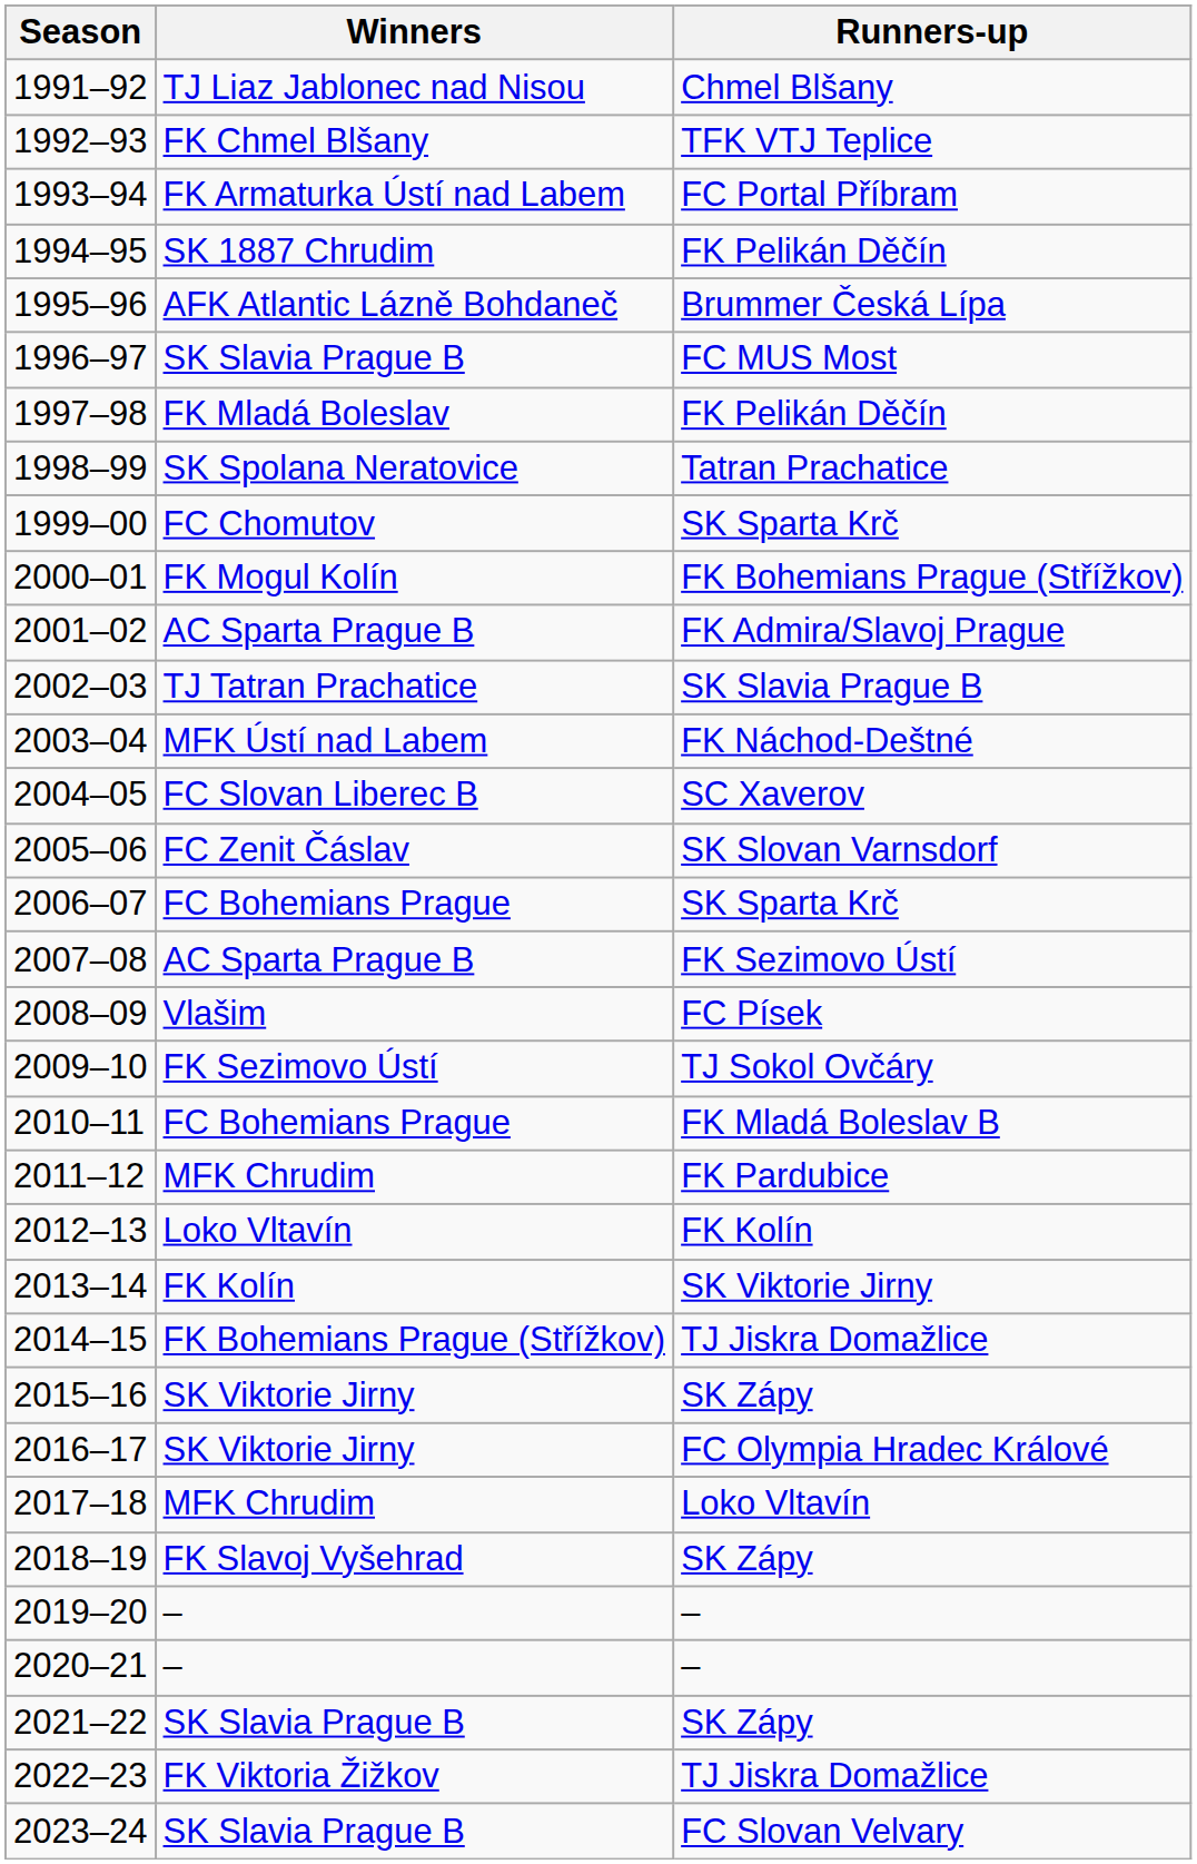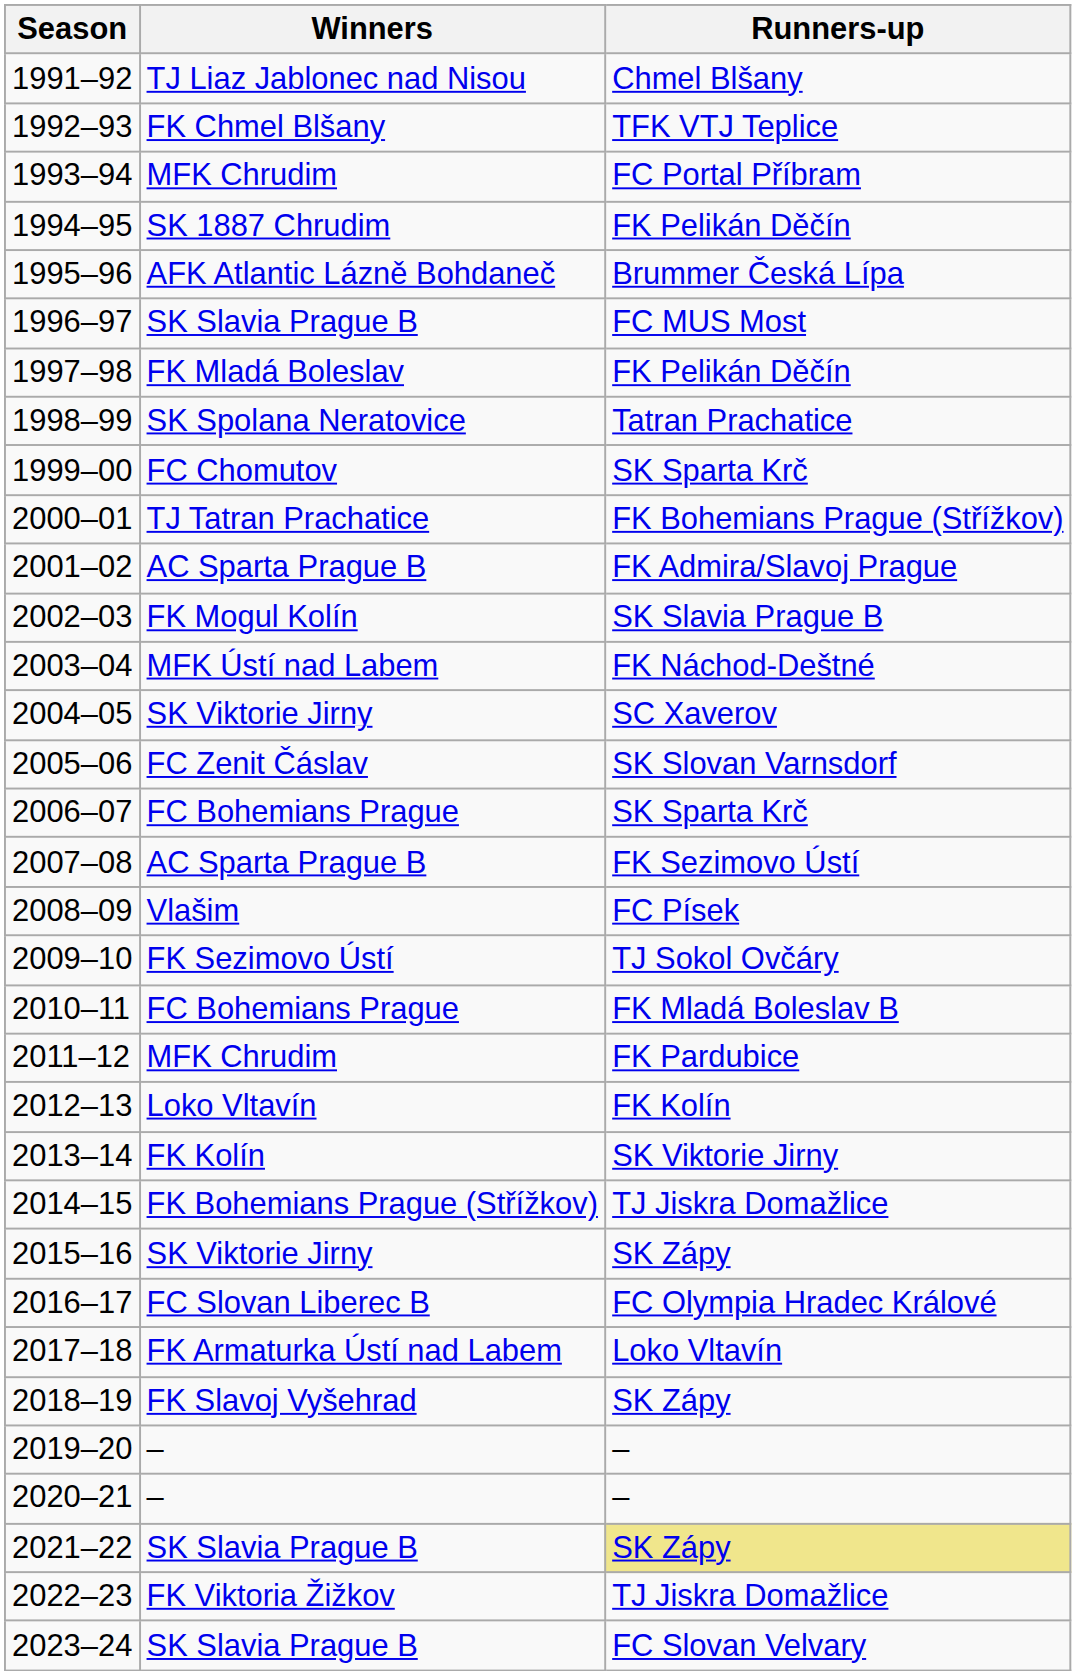1993–94 | Winners: FK Armaturka Ústí nad Labem -> MFK Chrudim
2000–01 | Winners: FK Mogul Kolín -> TJ Tatran Prachatice
2002–03 | Winners: TJ Tatran Prachatice -> FK Mogul Kolín
2004–05 | Winners: FC Slovan Liberec B -> SK Viktorie Jirny
2016–17 | Winners: SK Viktorie Jirny -> FC Slovan Liberec B
2017–18 | Winners: MFK Chrudim -> FK Armaturka Ústí nad Labem
2021–22 | Runners-up: no background -> khaki background
